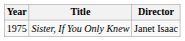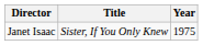columns swapped: Year <-> Director
